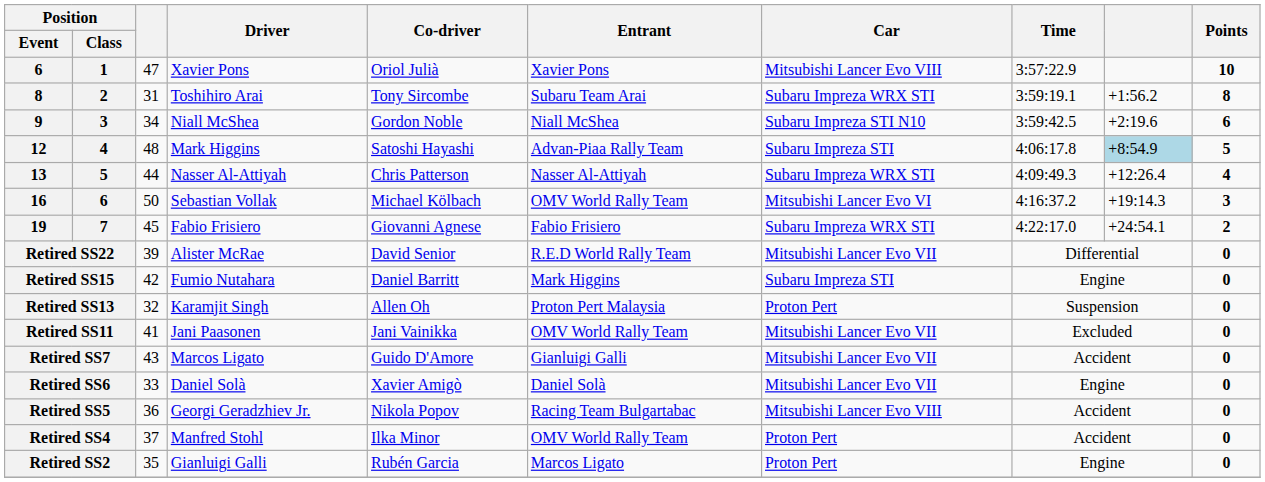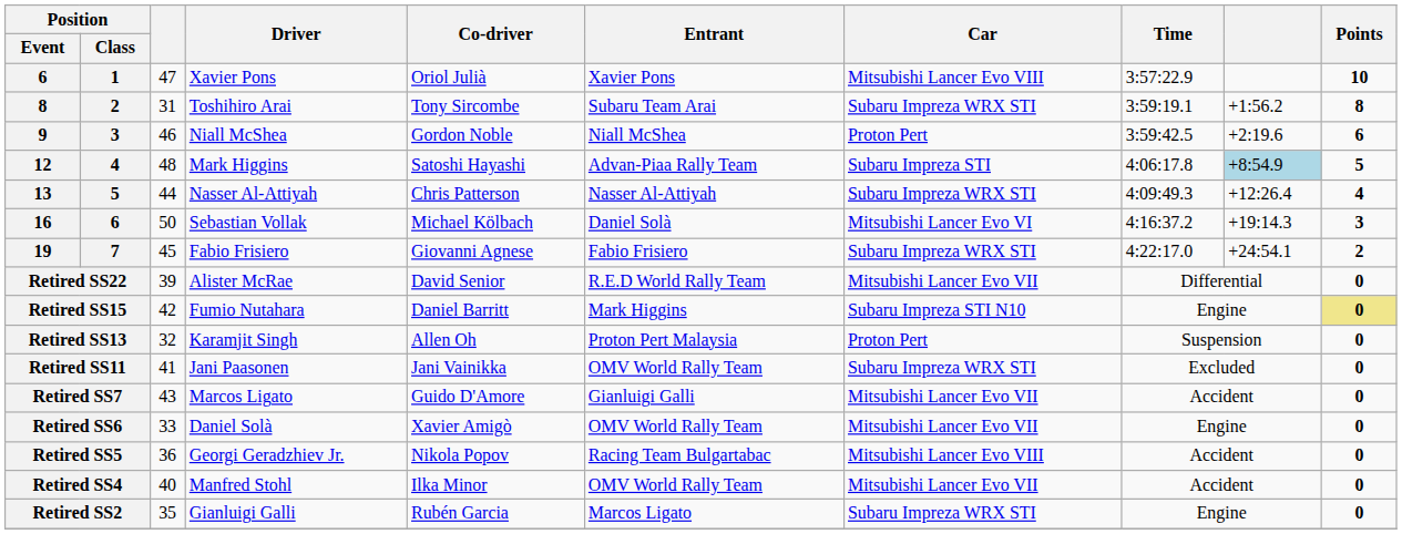9 | column 3: 34 -> 46
9 | Car: Subaru Impreza STI N10 -> Proton Pert
16 | Entrant: OMV World Rally Team -> Daniel Solà
Retired SS15 | Car: Subaru Impreza STI -> Subaru Impreza STI N10
Retired SS15 | Points: no background -> khaki background
Retired SS11 | Car: Mitsubishi Lancer Evo VII -> Subaru Impreza WRX STI
Retired SS6 | Entrant: Daniel Solà -> OMV World Rally Team
Retired SS4 | column 3: 37 -> 40
Retired SS4 | Car: Proton Pert -> Mitsubishi Lancer Evo VII
Retired SS2 | Car: Proton Pert -> Subaru Impreza WRX STI
